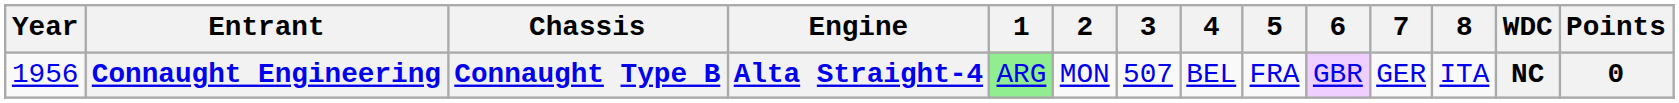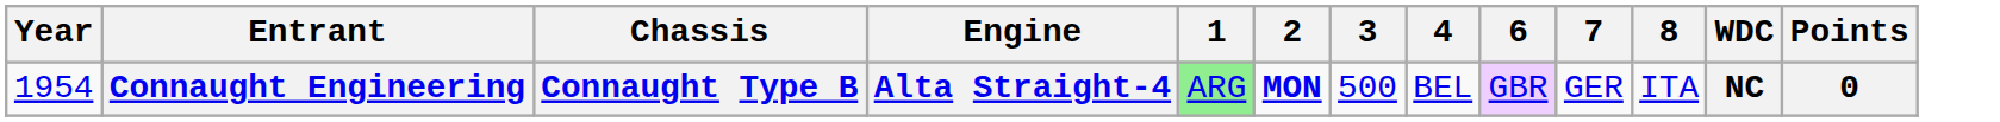- column: 5 | FRA
Connaught Engineering | Year: 1956 -> 1954
Connaught Engineering | 2: normal -> bold
Connaught Engineering | 3: 507 -> 500
